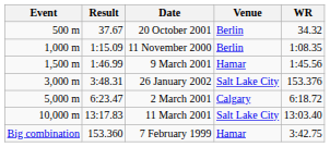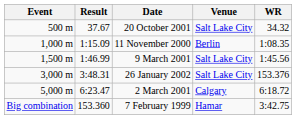20 October 2001 | Venue: Berlin -> Salt Lake City
9 March 2001 | Venue: Hamar -> Salt Lake City
- row: 10,000 m | 13:17.83 | 11 March 2001 | Salt Lake City | 13:03.40
